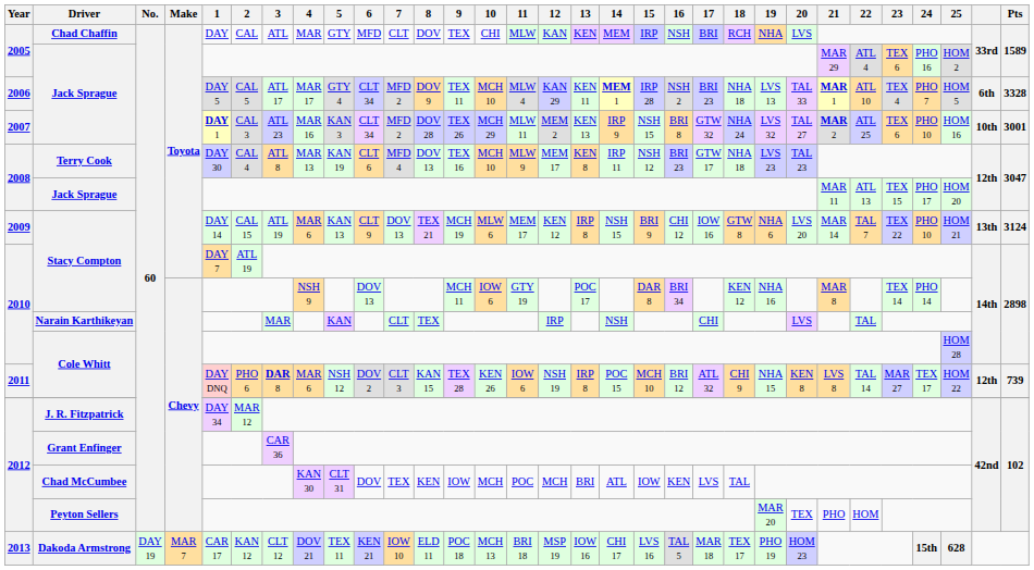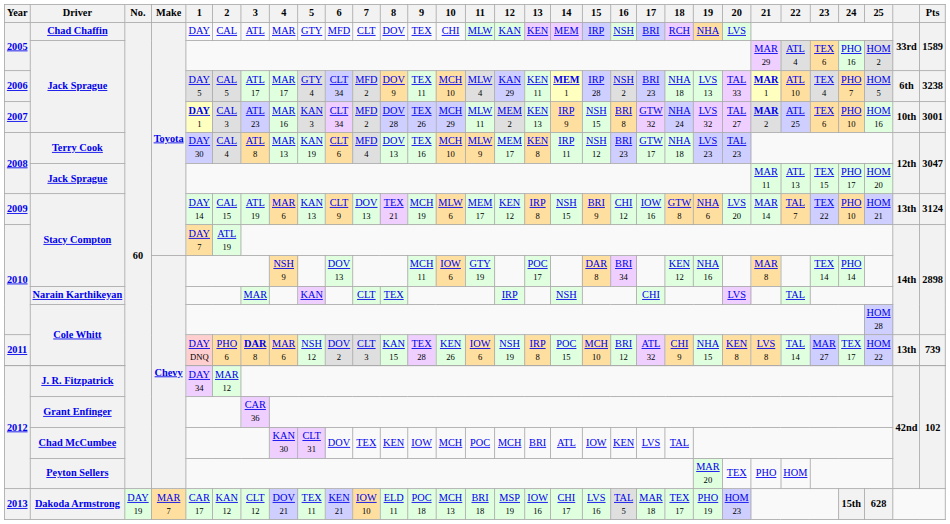2006 / Jack Sprague | Pts: 3328 -> 3238
2011 / Cole Whitt | column 30: 12th -> 13th
